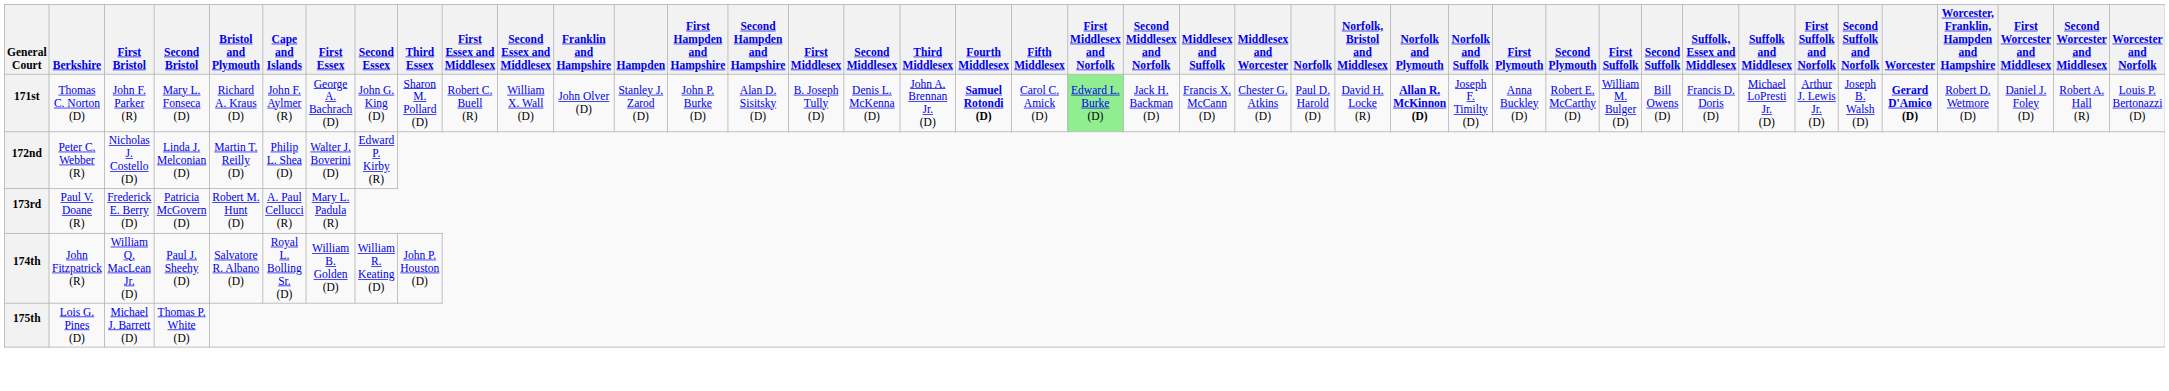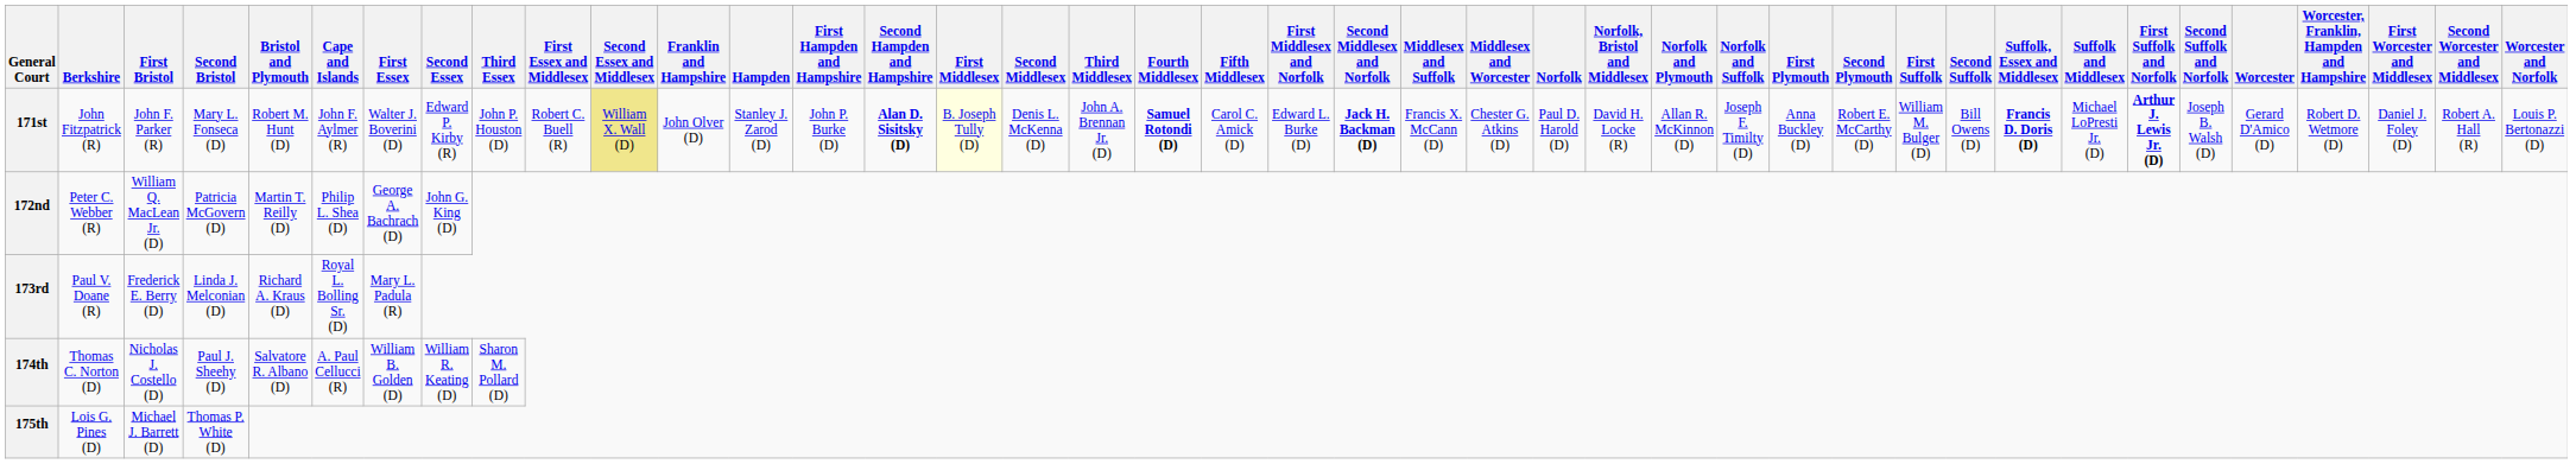171st | Berkshire: Thomas C. Norton (D) -> John Fitzpatrick (R)
171st | Bristol and Plymouth: Richard A. Kraus (D) -> Robert M. Hunt (D)
171st | First Essex: George A. Bachrach (D) -> Walter J. Boverini (D)
171st | Second Essex: John G. King (D) -> Edward P. Kirby (R)
171st | Third Essex: Sharon M. Pollard (D) -> John P. Houston (D)
171st | Second Essex and Middlesex: no background -> khaki background
171st | Second Hampden and Hampshire: normal -> bold
171st | First Middlesex: no background -> lightyellow background
171st | First Middlesex and Norfolk: lightgreen background -> no background
171st | Second Middlesex and Norfolk: normal -> bold
171st | Norfolk and Plymouth: bold -> normal
171st | Suffolk, Essex and Middlesex: normal -> bold
171st | First Suffolk and Norfolk: normal -> bold
171st | Worcester: bold -> normal
172nd | First Bristol: Nicholas J. Costello (D) -> William Q. MacLean Jr. (D)
172nd | Second Bristol: Linda J. Melconian (D) -> Patricia McGovern (D)
172nd | First Essex: Walter J. Boverini (D) -> George A. Bachrach (D)
172nd | Second Essex: Edward P. Kirby (R) -> John G. King (D)
173rd | Second Bristol: Patricia McGovern (D) -> Linda J. Melconian (D)
173rd | Bristol and Plymouth: Robert M. Hunt (D) -> Richard A. Kraus (D)
173rd | Cape and Islands: A. Paul Cellucci (R) -> Royal L. Bolling Sr. (D)
174th | Berkshire: John Fitzpatrick (R) -> Thomas C. Norton (D)
174th | First Bristol: William Q. MacLean Jr. (D) -> Nicholas J. Costello (D)
174th | Cape and Islands: Royal L. Bolling Sr. (D) -> A. Paul Cellucci (R)
174th | Third Essex: John P. Houston (D) -> Sharon M. Pollard (D)
